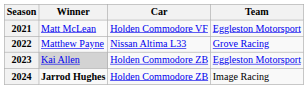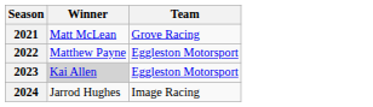- column: Car | Holden Commodore VF | Nissan Altima L33 | Holden Commodore ZB | Holden Commodore ZB
2021 | Team: Eggleston Motorsport -> Grove Racing
2022 | Team: Grove Racing -> Eggleston Motorsport
2024 | Winner: bold -> normal
